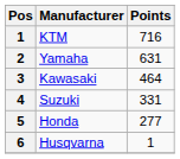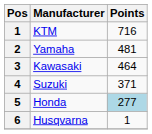Yamaha | Points: 631 -> 481
Suzuki | Points: 331 -> 371
Honda | Points: no background -> lightblue background
